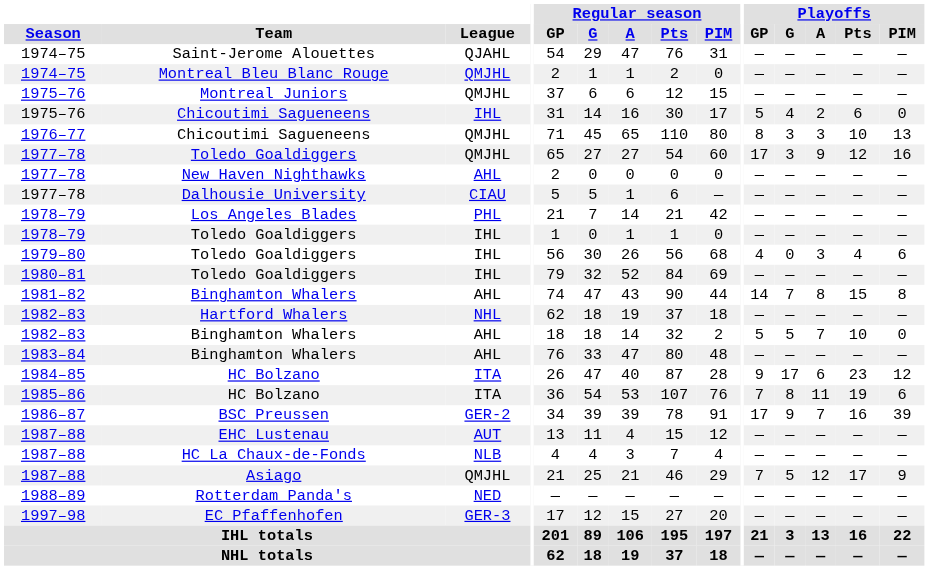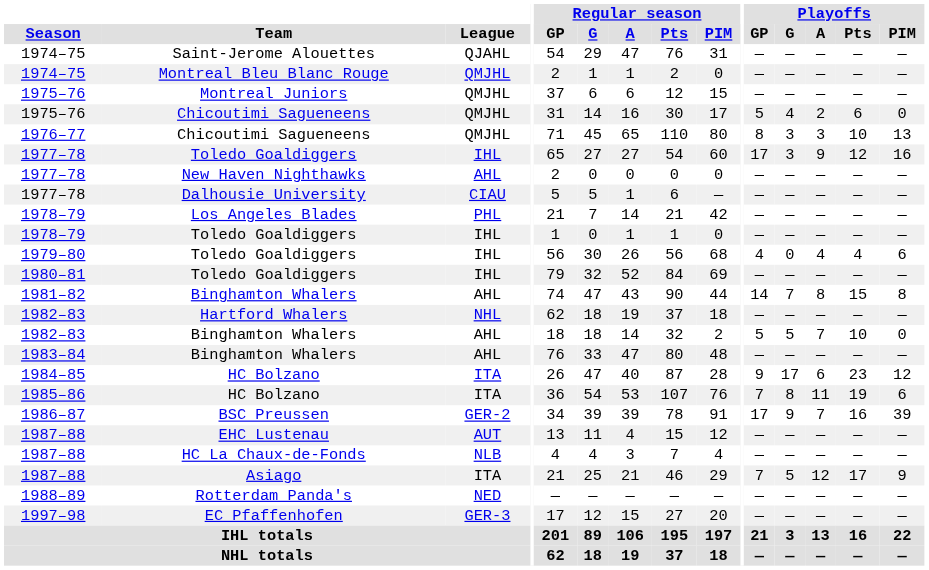1975–76 / Chicoutimi Sagueneens | League: IHL -> QMJHL
1977–78 / Toledo Goaldiggers | League: QMJHL -> IHL
1979–80 / Toledo Goaldiggers | Playoffs / A: 3 -> 4
Asiago | League: QMJHL -> ITA
